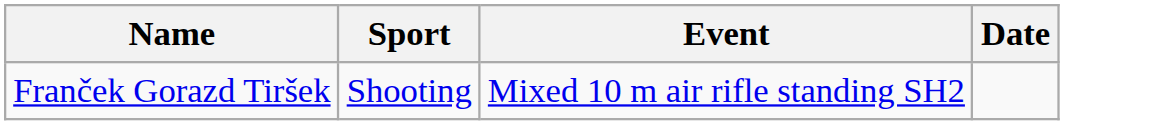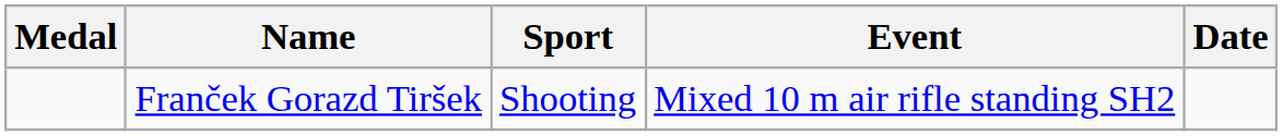+ column: Medal
